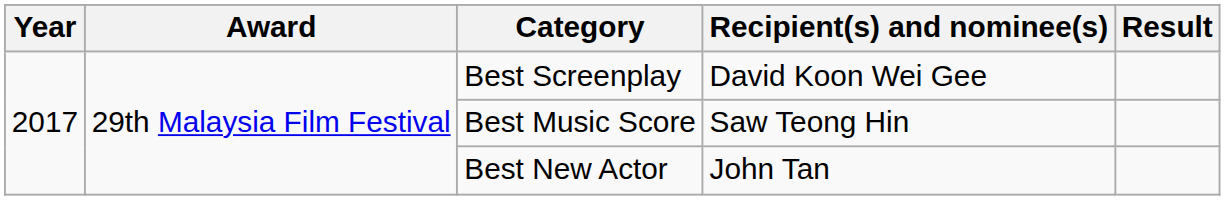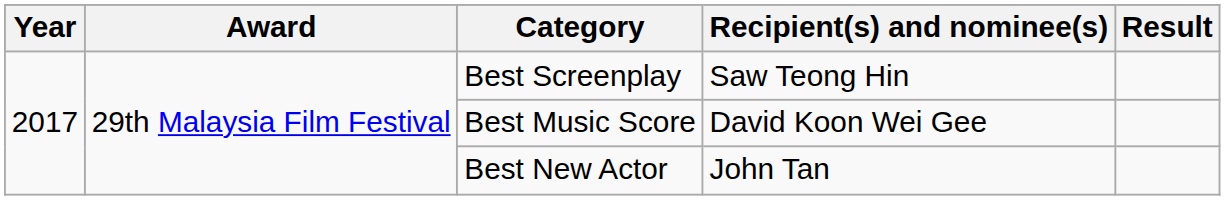Best Screenplay | Recipient(s) and nominee(s): David Koon Wei Gee -> Saw Teong Hin
Best Music Score | Recipient(s) and nominee(s): Saw Teong Hin -> David Koon Wei Gee
